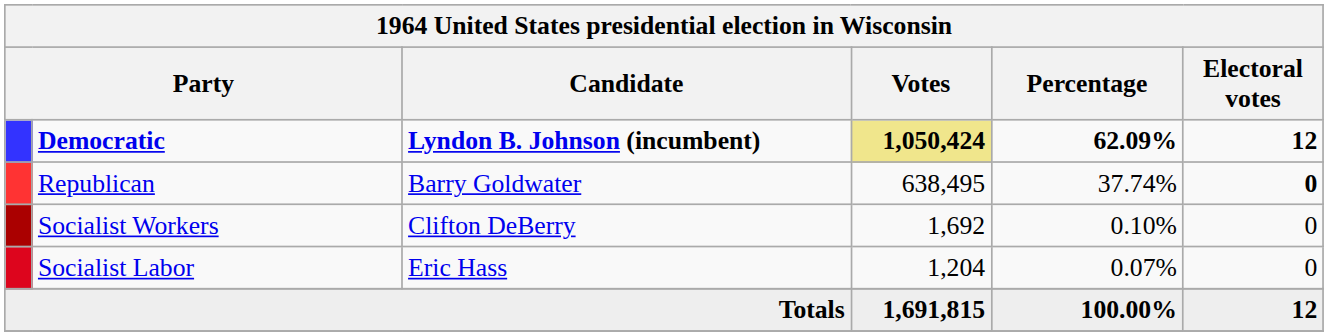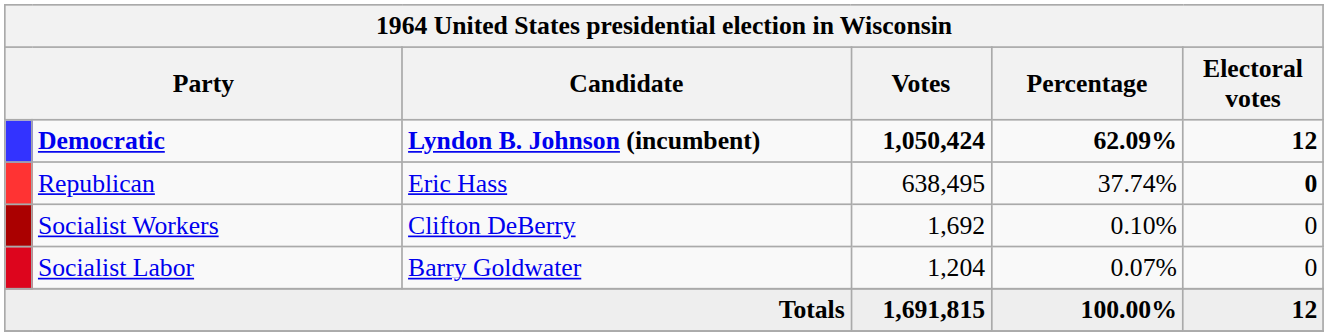Democratic | Votes: khaki background -> no background
Republican | Candidate: Barry Goldwater -> Eric Hass
Socialist Labor | Candidate: Eric Hass -> Barry Goldwater
